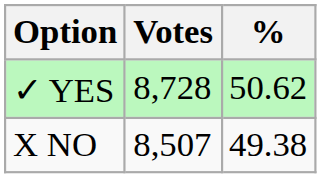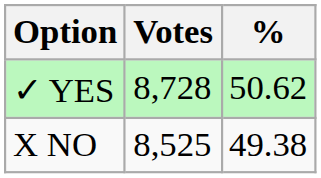X NO | Votes: 8,507 -> 8,525
